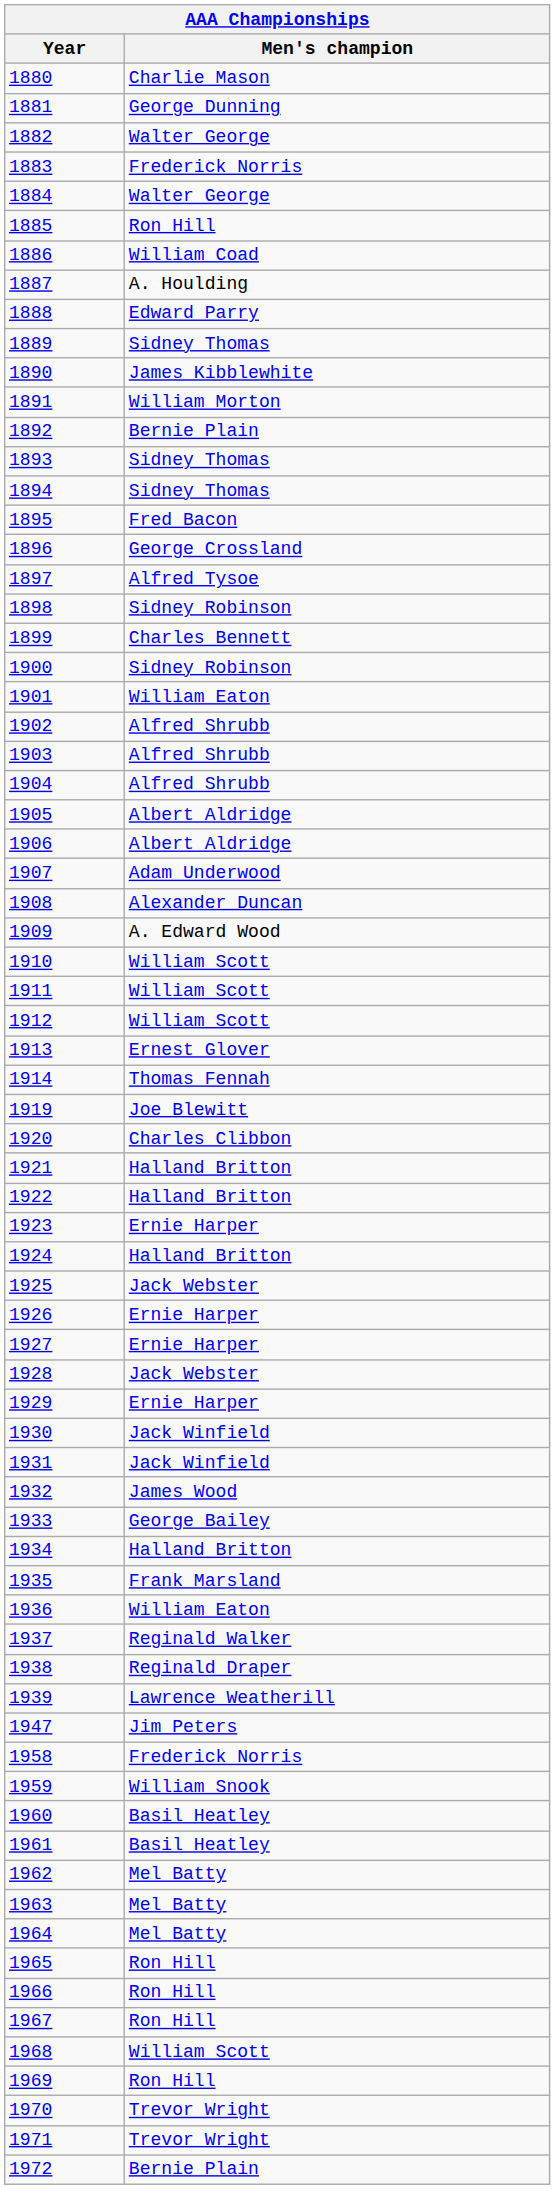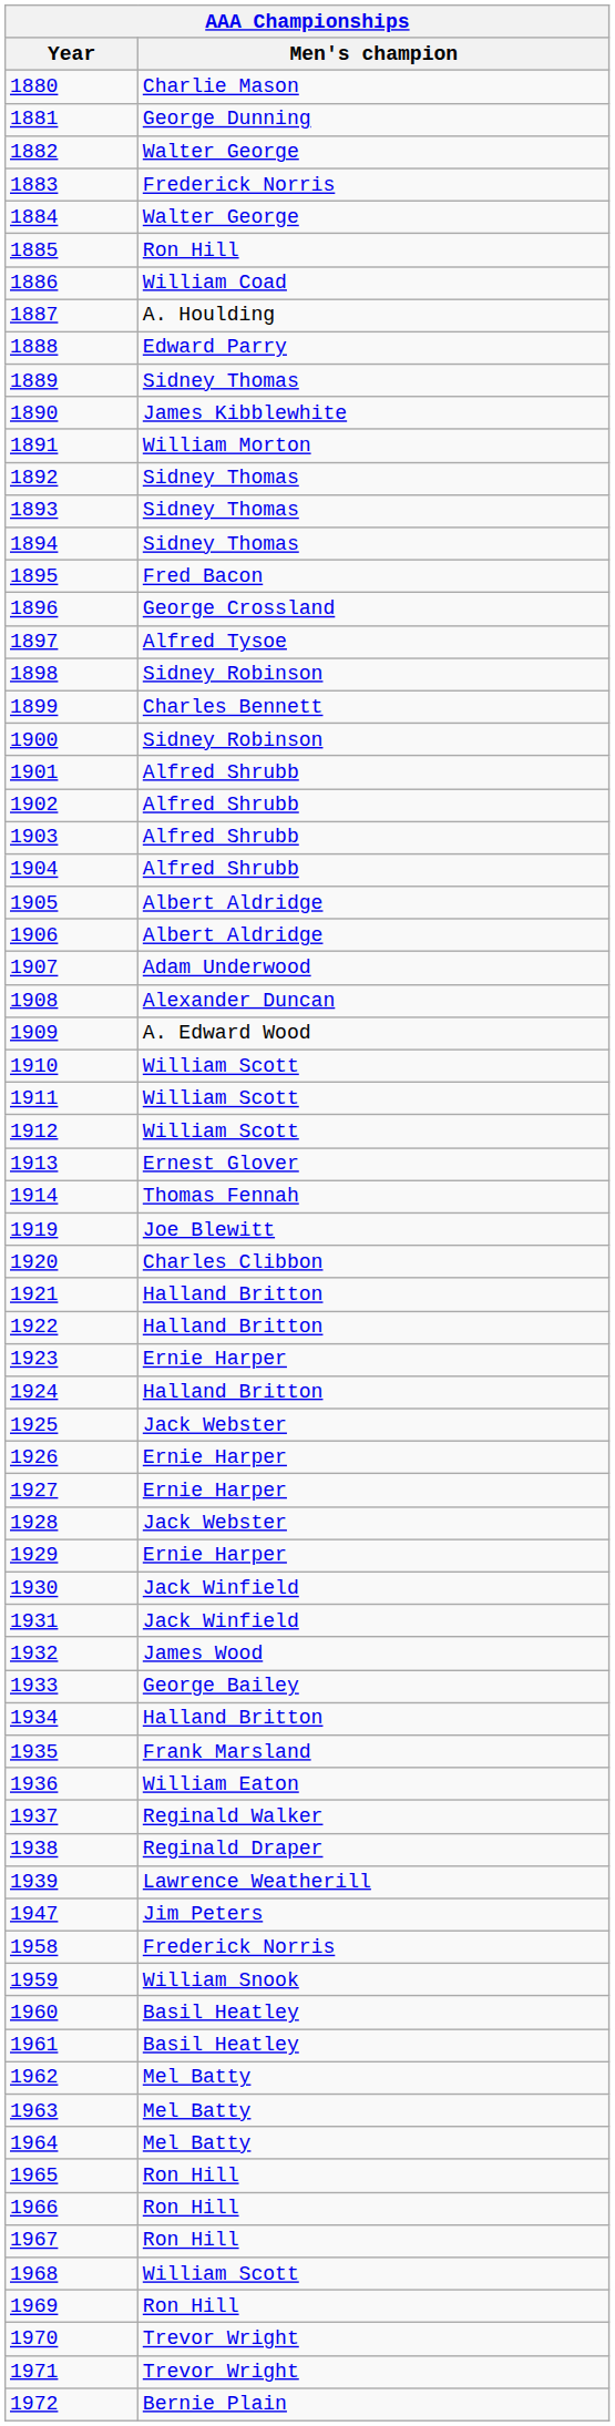1892 | Men's champion: Bernie Plain -> Sidney Thomas
1901 | Men's champion: William Eaton -> Alfred Shrubb
